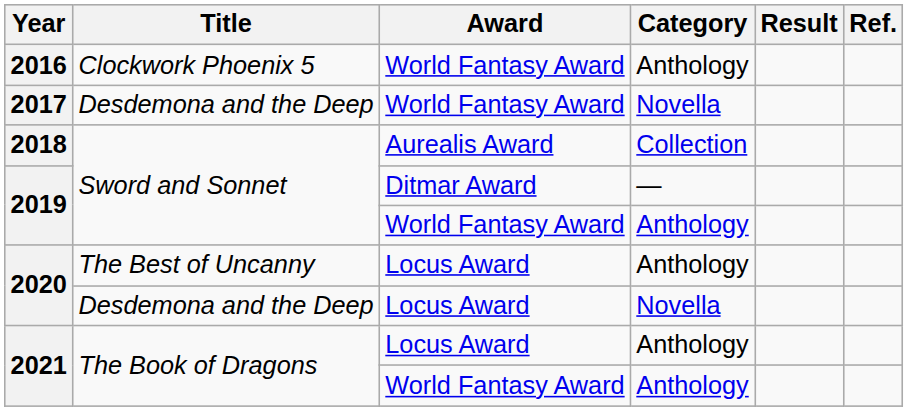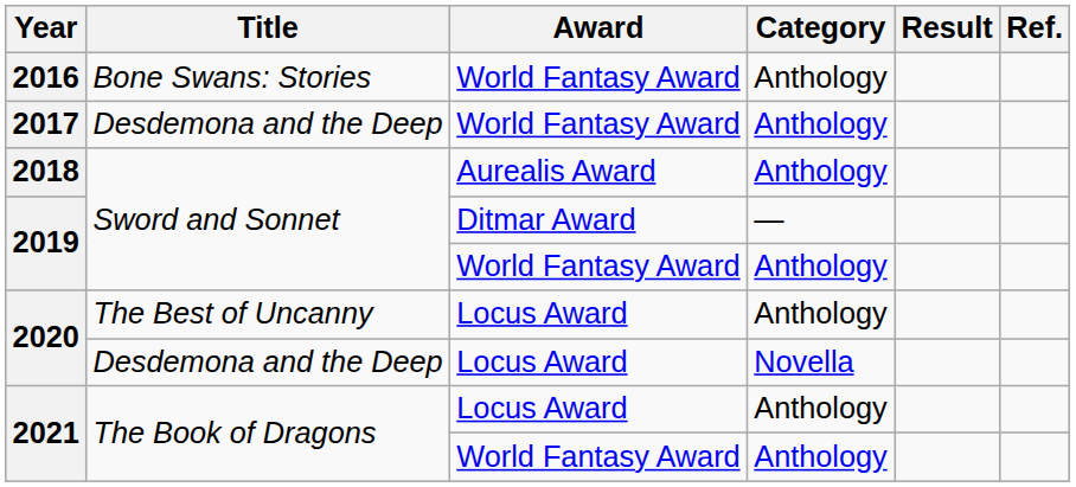2016 | Title: Clockwork Phoenix 5 -> Bone Swans: Stories
2017 | Category: Novella -> Anthology
2018 | Category: Collection -> Anthology
